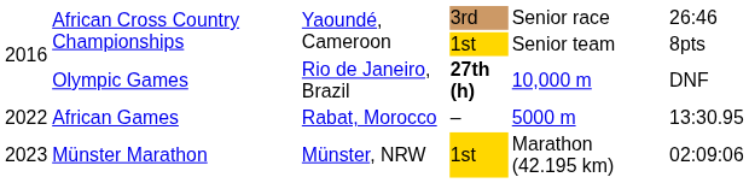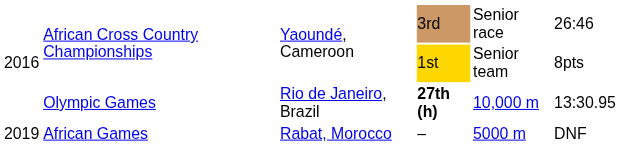Olympic Games | column 6: DNF -> 13:30.95
African Games | column 1: 2022 -> 2019
African Games | column 6: 13:30.95 -> DNF
- row: 2023 | Münster Marathon | Münster, NRW | 1st | Marathon (42.195 km) | 02:09:06
